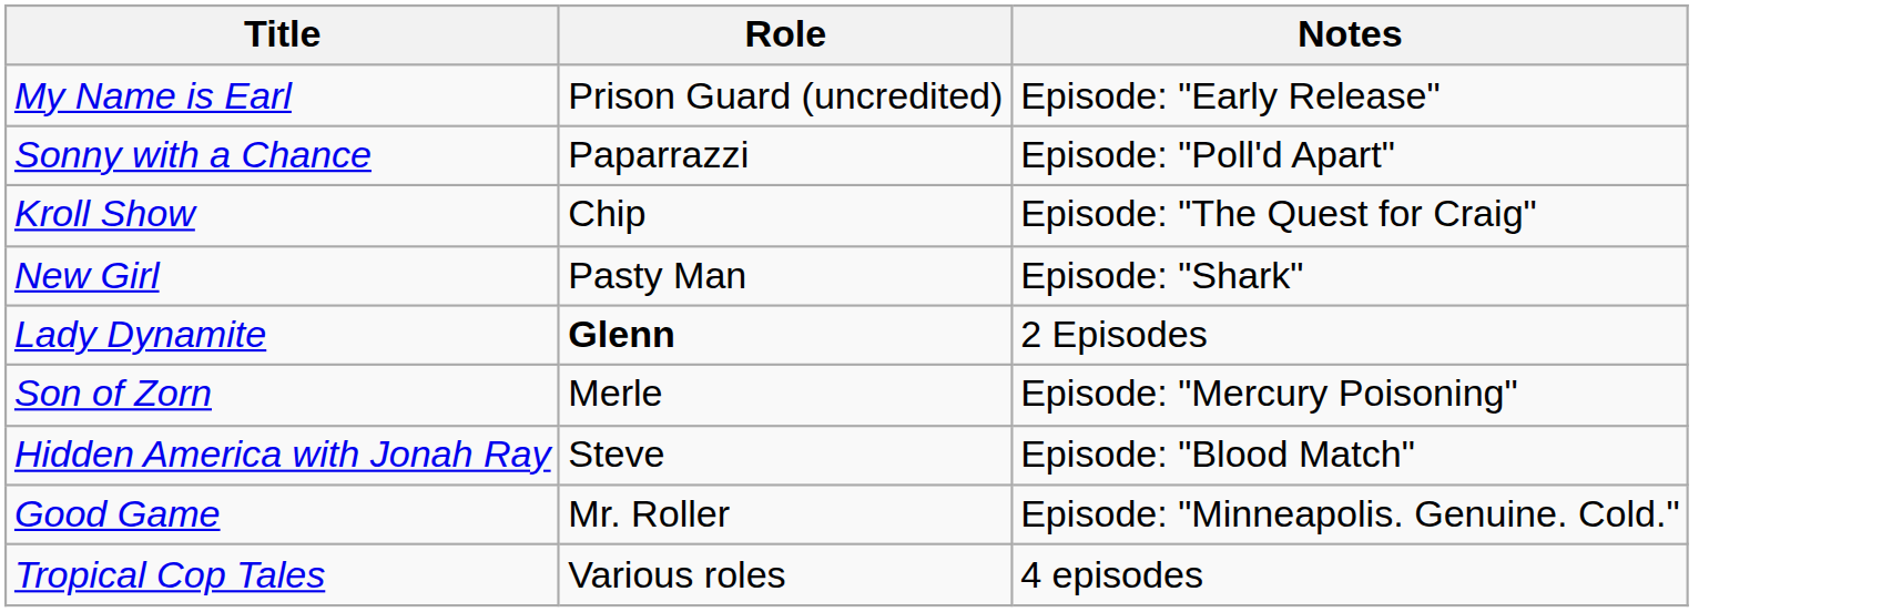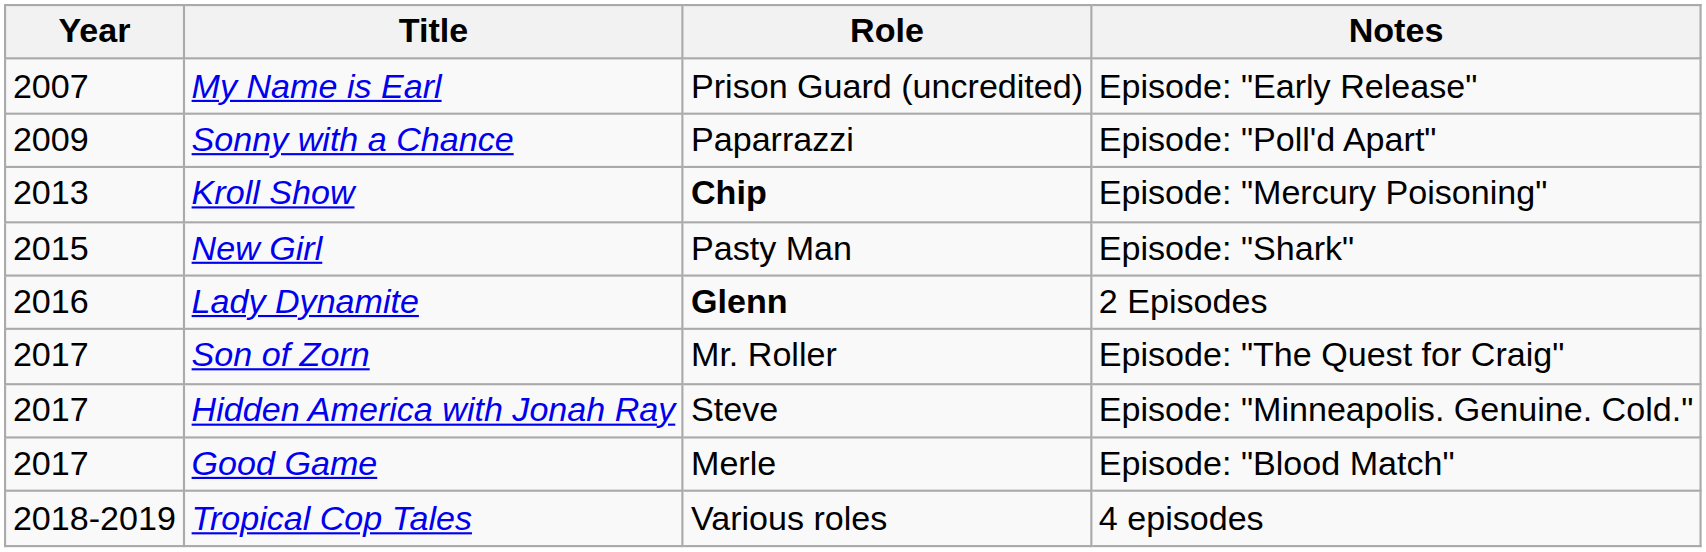+ column: Year | 2007 | 2009 | 2013 | 2015 | 2016 | 2017 | 2017 | 2017 | 2018-2019
Kroll Show | Role: normal -> bold
Kroll Show | Notes: Episode: "The Quest for Craig" -> Episode: "Mercury Poisoning"
Son of Zorn | Role: Merle -> Mr. Roller
Son of Zorn | Notes: Episode: "Mercury Poisoning" -> Episode: "The Quest for Craig"
Hidden America with Jonah Ray | Notes: Episode: "Blood Match" -> Episode: "Minneapolis. Genuine. Cold."
Good Game | Role: Mr. Roller -> Merle
Good Game | Notes: Episode: "Minneapolis. Genuine. Cold." -> Episode: "Blood Match"
